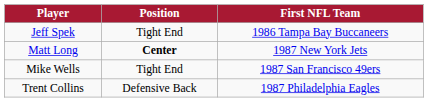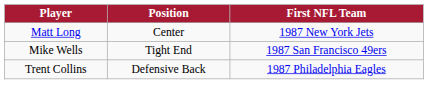- row: Jeff Spek | Tight End | 1986 Tampa Bay Buccaneers
Matt Long | Position: bold -> normal
